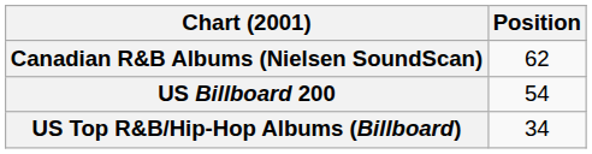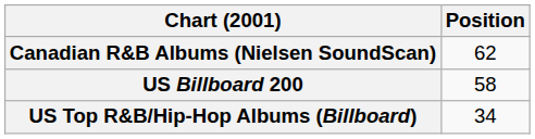US Billboard 200 | Position: 54 -> 58
